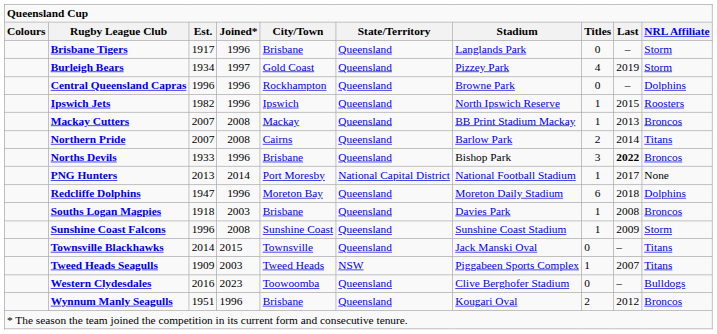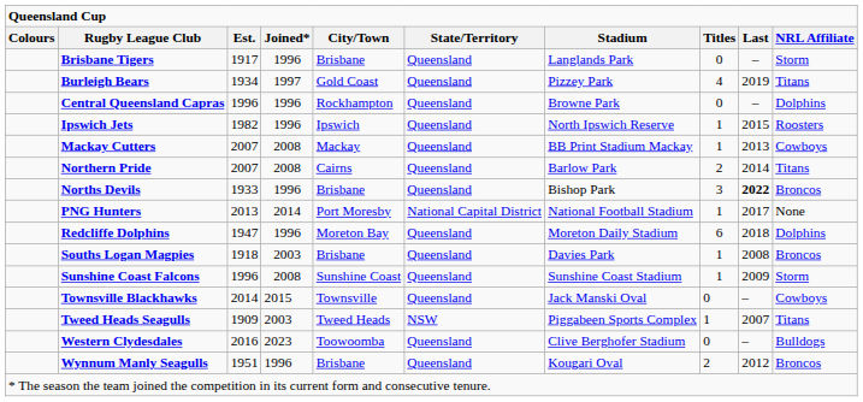Burleigh Bears | NRL Affiliate: Storm -> Titans
Mackay Cutters | NRL Affiliate: Broncos -> Cowboys
Townsville Blackhawks | NRL Affiliate: Titans -> Cowboys
